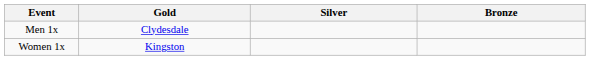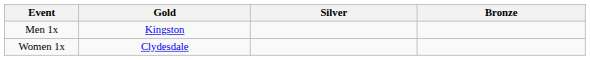Men 1x | Gold: Clydesdale -> Kingston
Women 1x | Gold: Kingston -> Clydesdale
